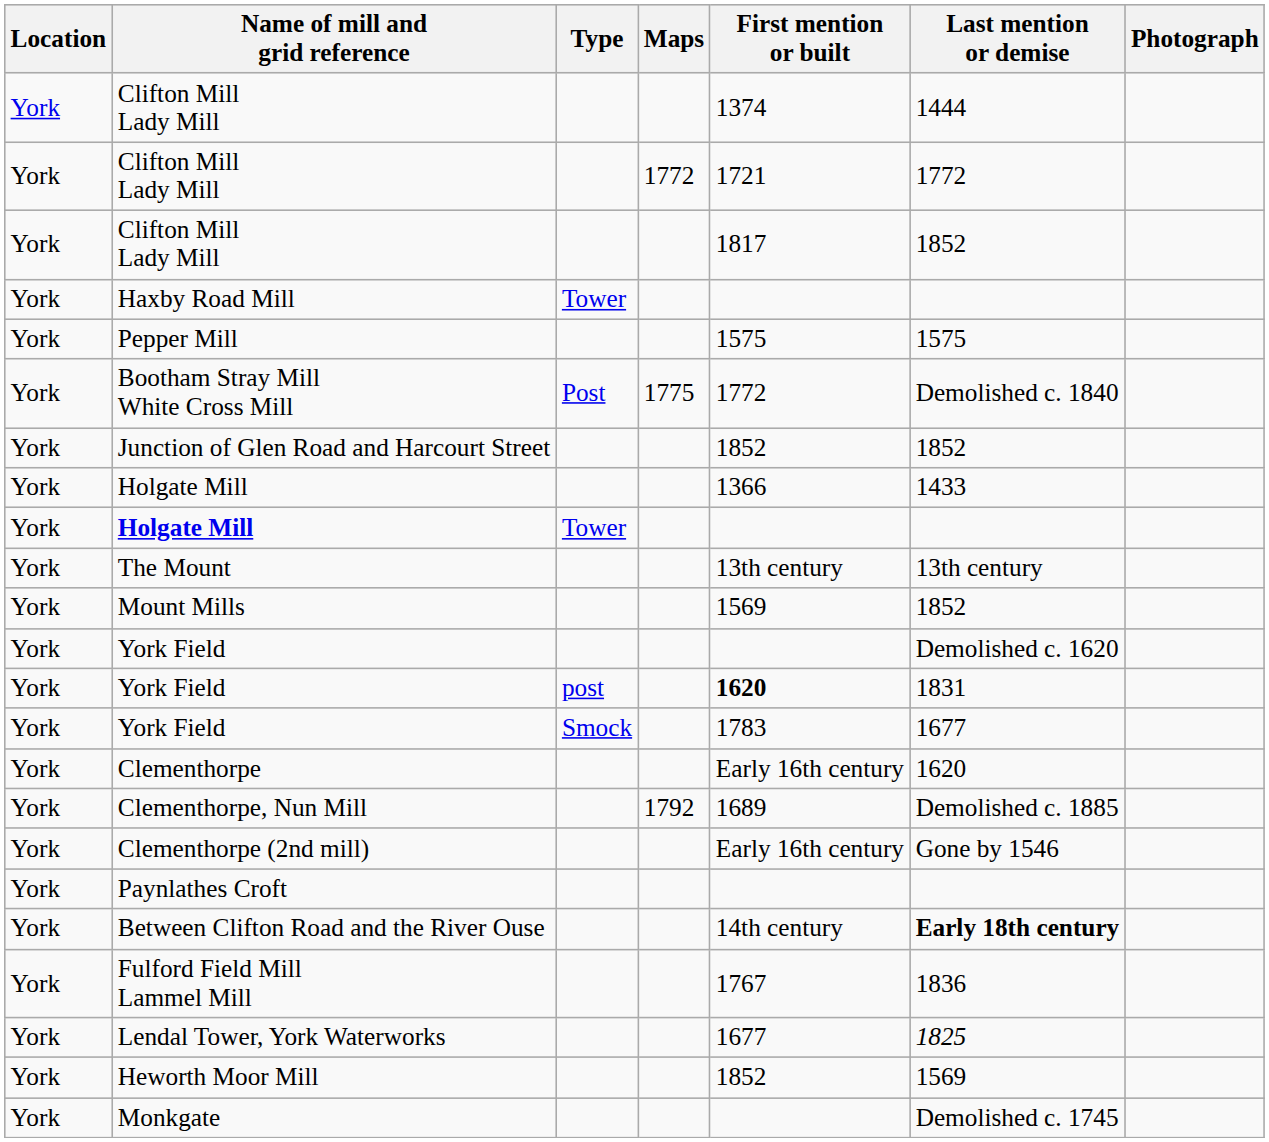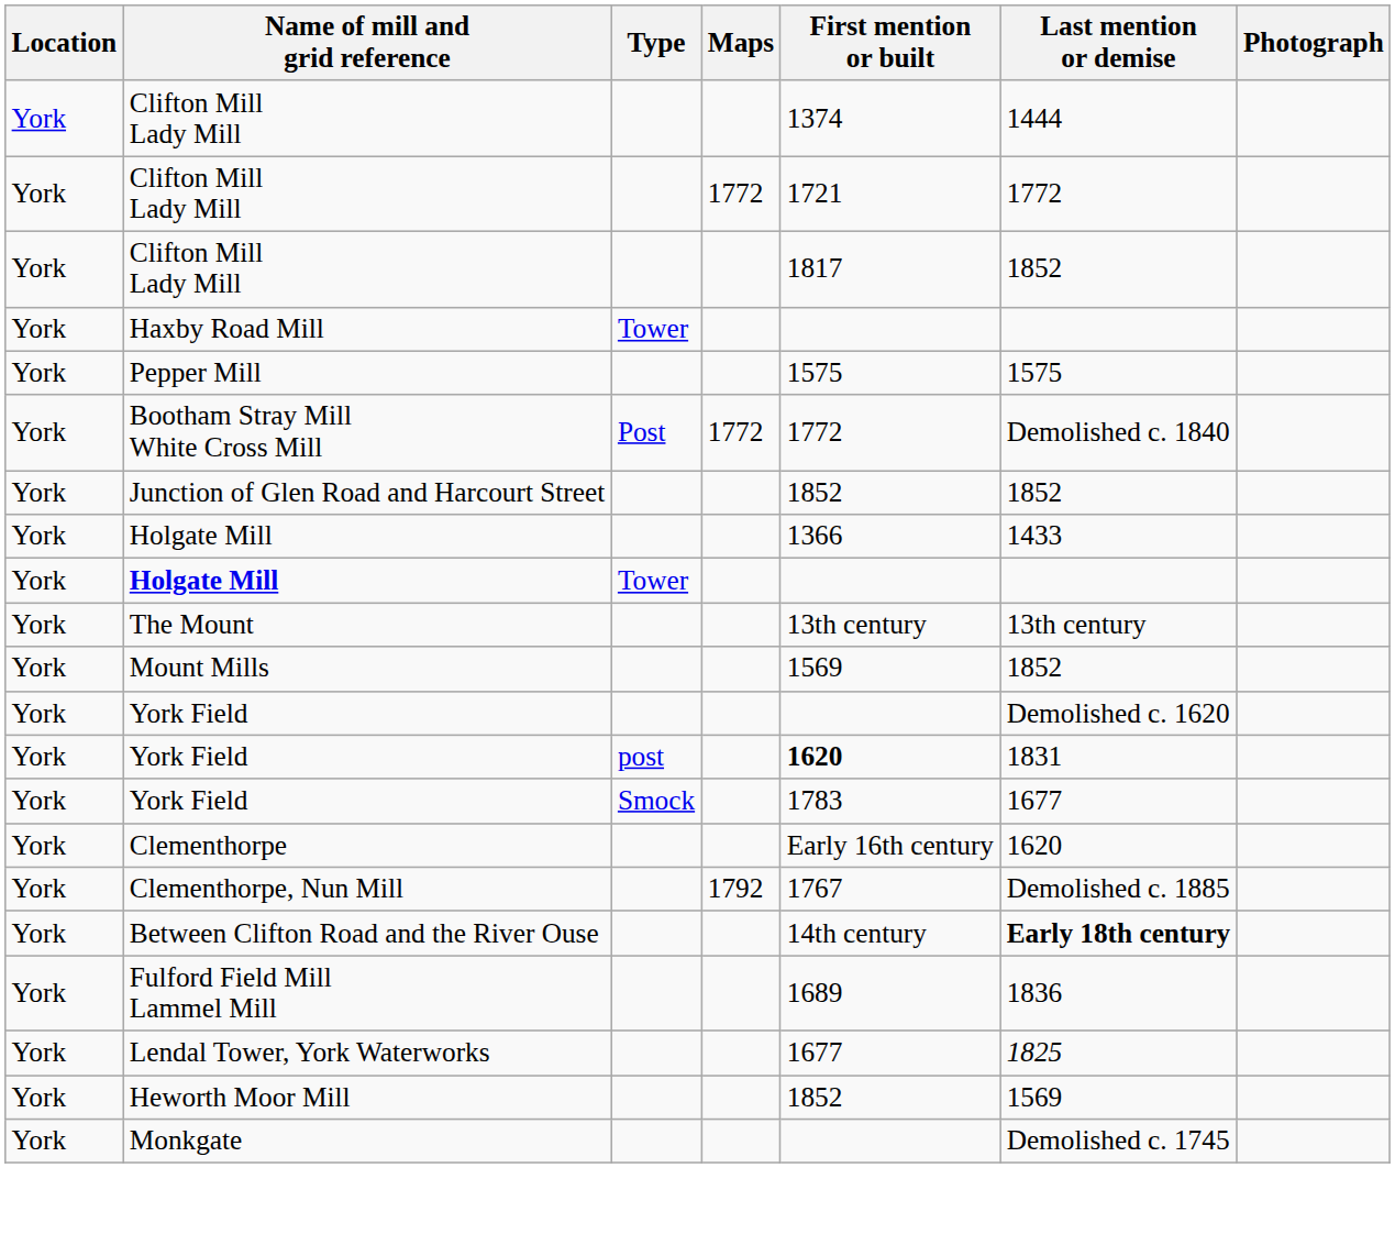Bootham Stray Mill White Cross Mill | Maps: 1775 -> 1772
Clementhorpe, Nun Mill | First mention or built: 1689 -> 1767
- row: York | Clementhorpe (2nd mill) | Early 16th century | Gone by 1546
- row: York | Paynlathes Croft
Fulford Field Mill Lammel Mill | First mention or built: 1767 -> 1689
